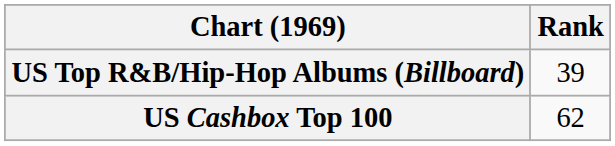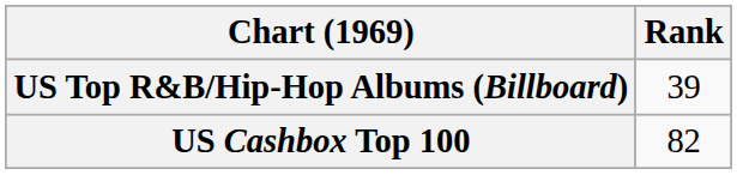US Cashbox Top 100 | Rank: 62 -> 82
